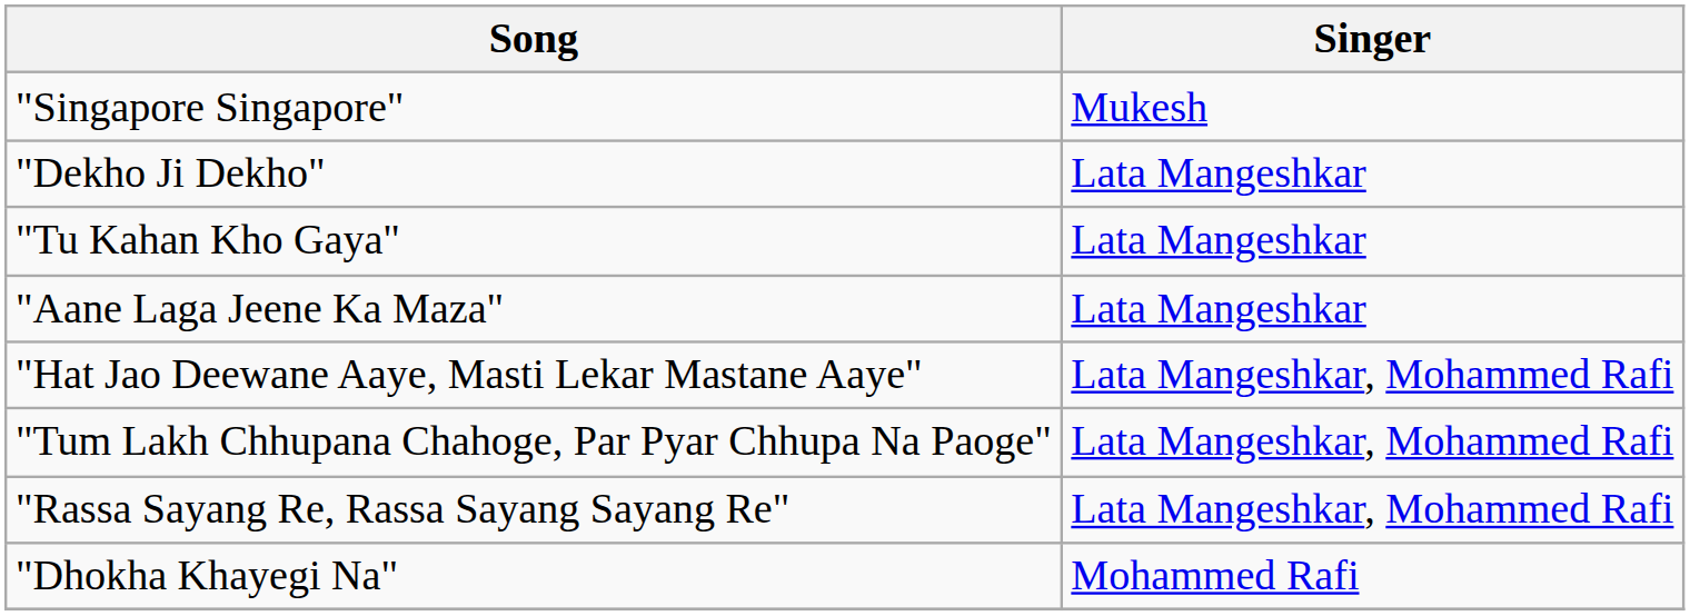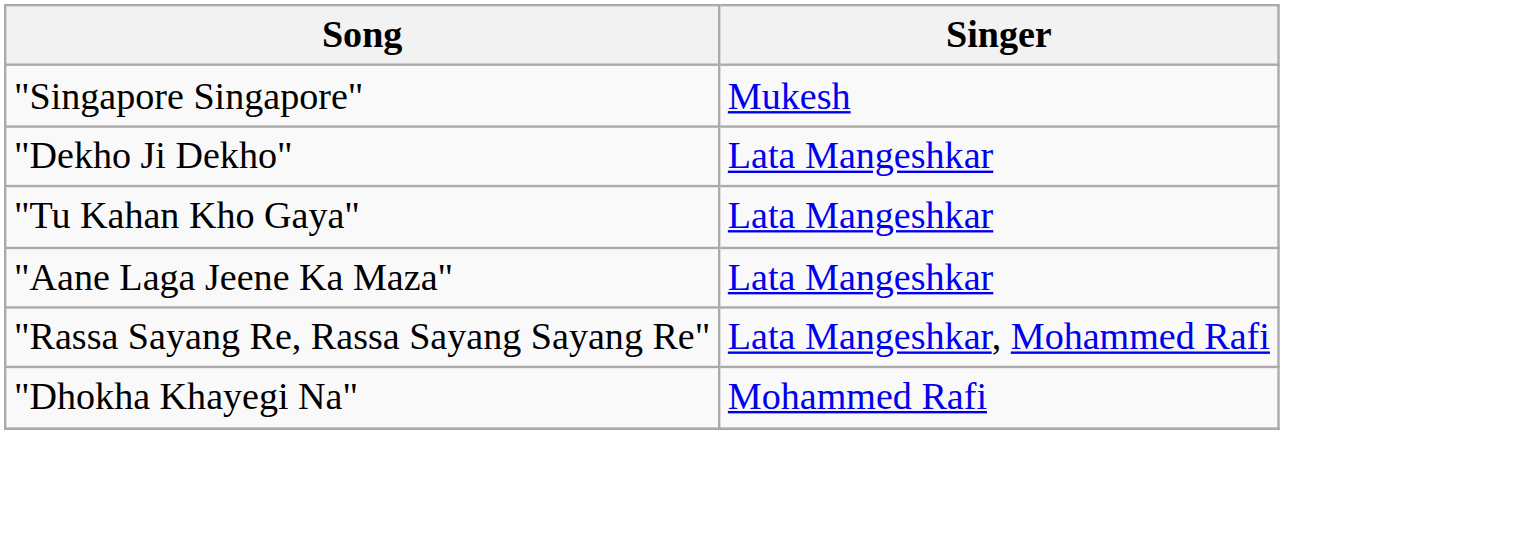- row: "Hat Jao Deewane Aaye, Masti Lekar Mastane Aaye" | Lata Mangeshkar, Mohammed Rafi
- row: "Tum Lakh Chhupana Chahoge, Par Pyar Chhupa Na Paoge" | Lata Mangeshkar, Mohammed Rafi
